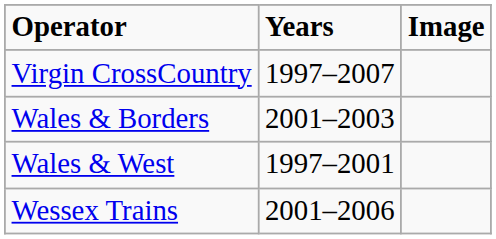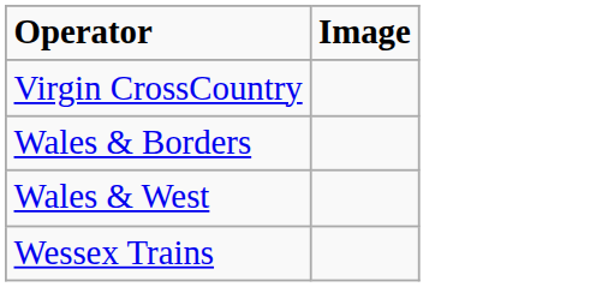- column: Years | 1997–2007 | 2001–2003 | 1997–2001 | 2001–2006
